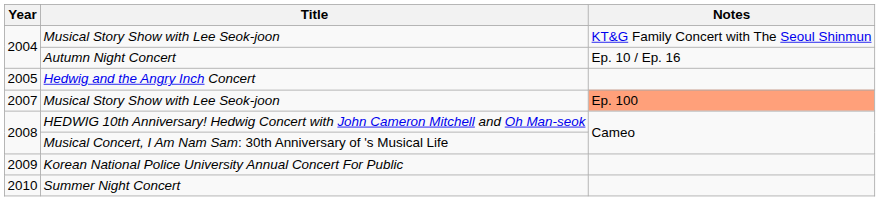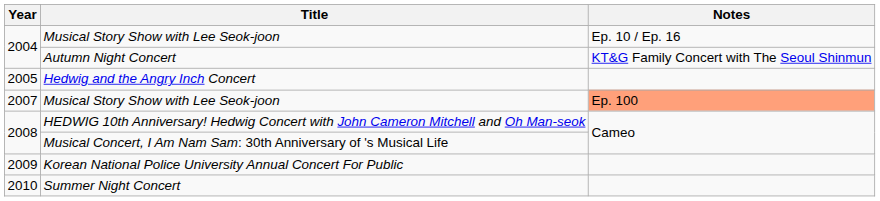2004 / Musical Story Show with Lee Seok-joon | Notes: KT&G Family Concert with The Seoul Shinmun -> Ep. 10 / Ep. 16
Autumn Night Concert | Notes: Ep. 10 / Ep. 16 -> KT&G Family Concert with The Seoul Shinmun
